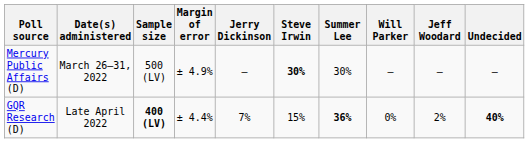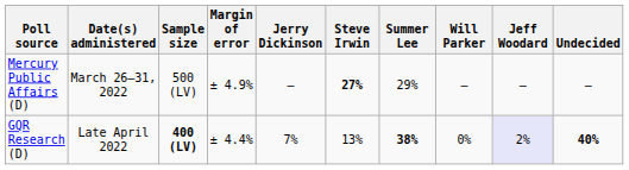Mercury Public Affairs (D) | Steve Irwin: 30% -> 27%
Mercury Public Affairs (D) | Summer Lee: 30% -> 29%
GQR Research (D) | Steve Irwin: 15% -> 13%
GQR Research (D) | Summer Lee: 36% -> 38%
GQR Research (D) | Jeff Woodard: no background -> lavender background
